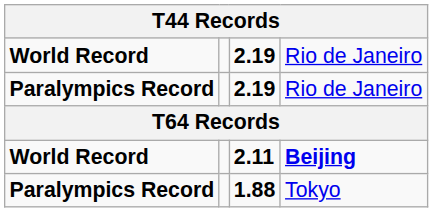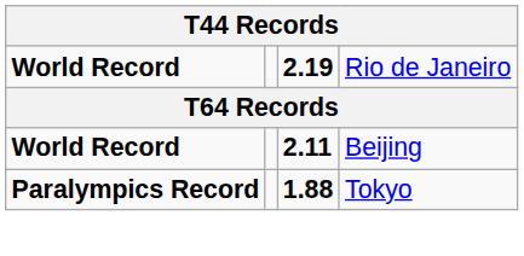- row: Paralympics Record | 2.19 | Rio de Janeiro
2.11 | column 4: bold -> normal
